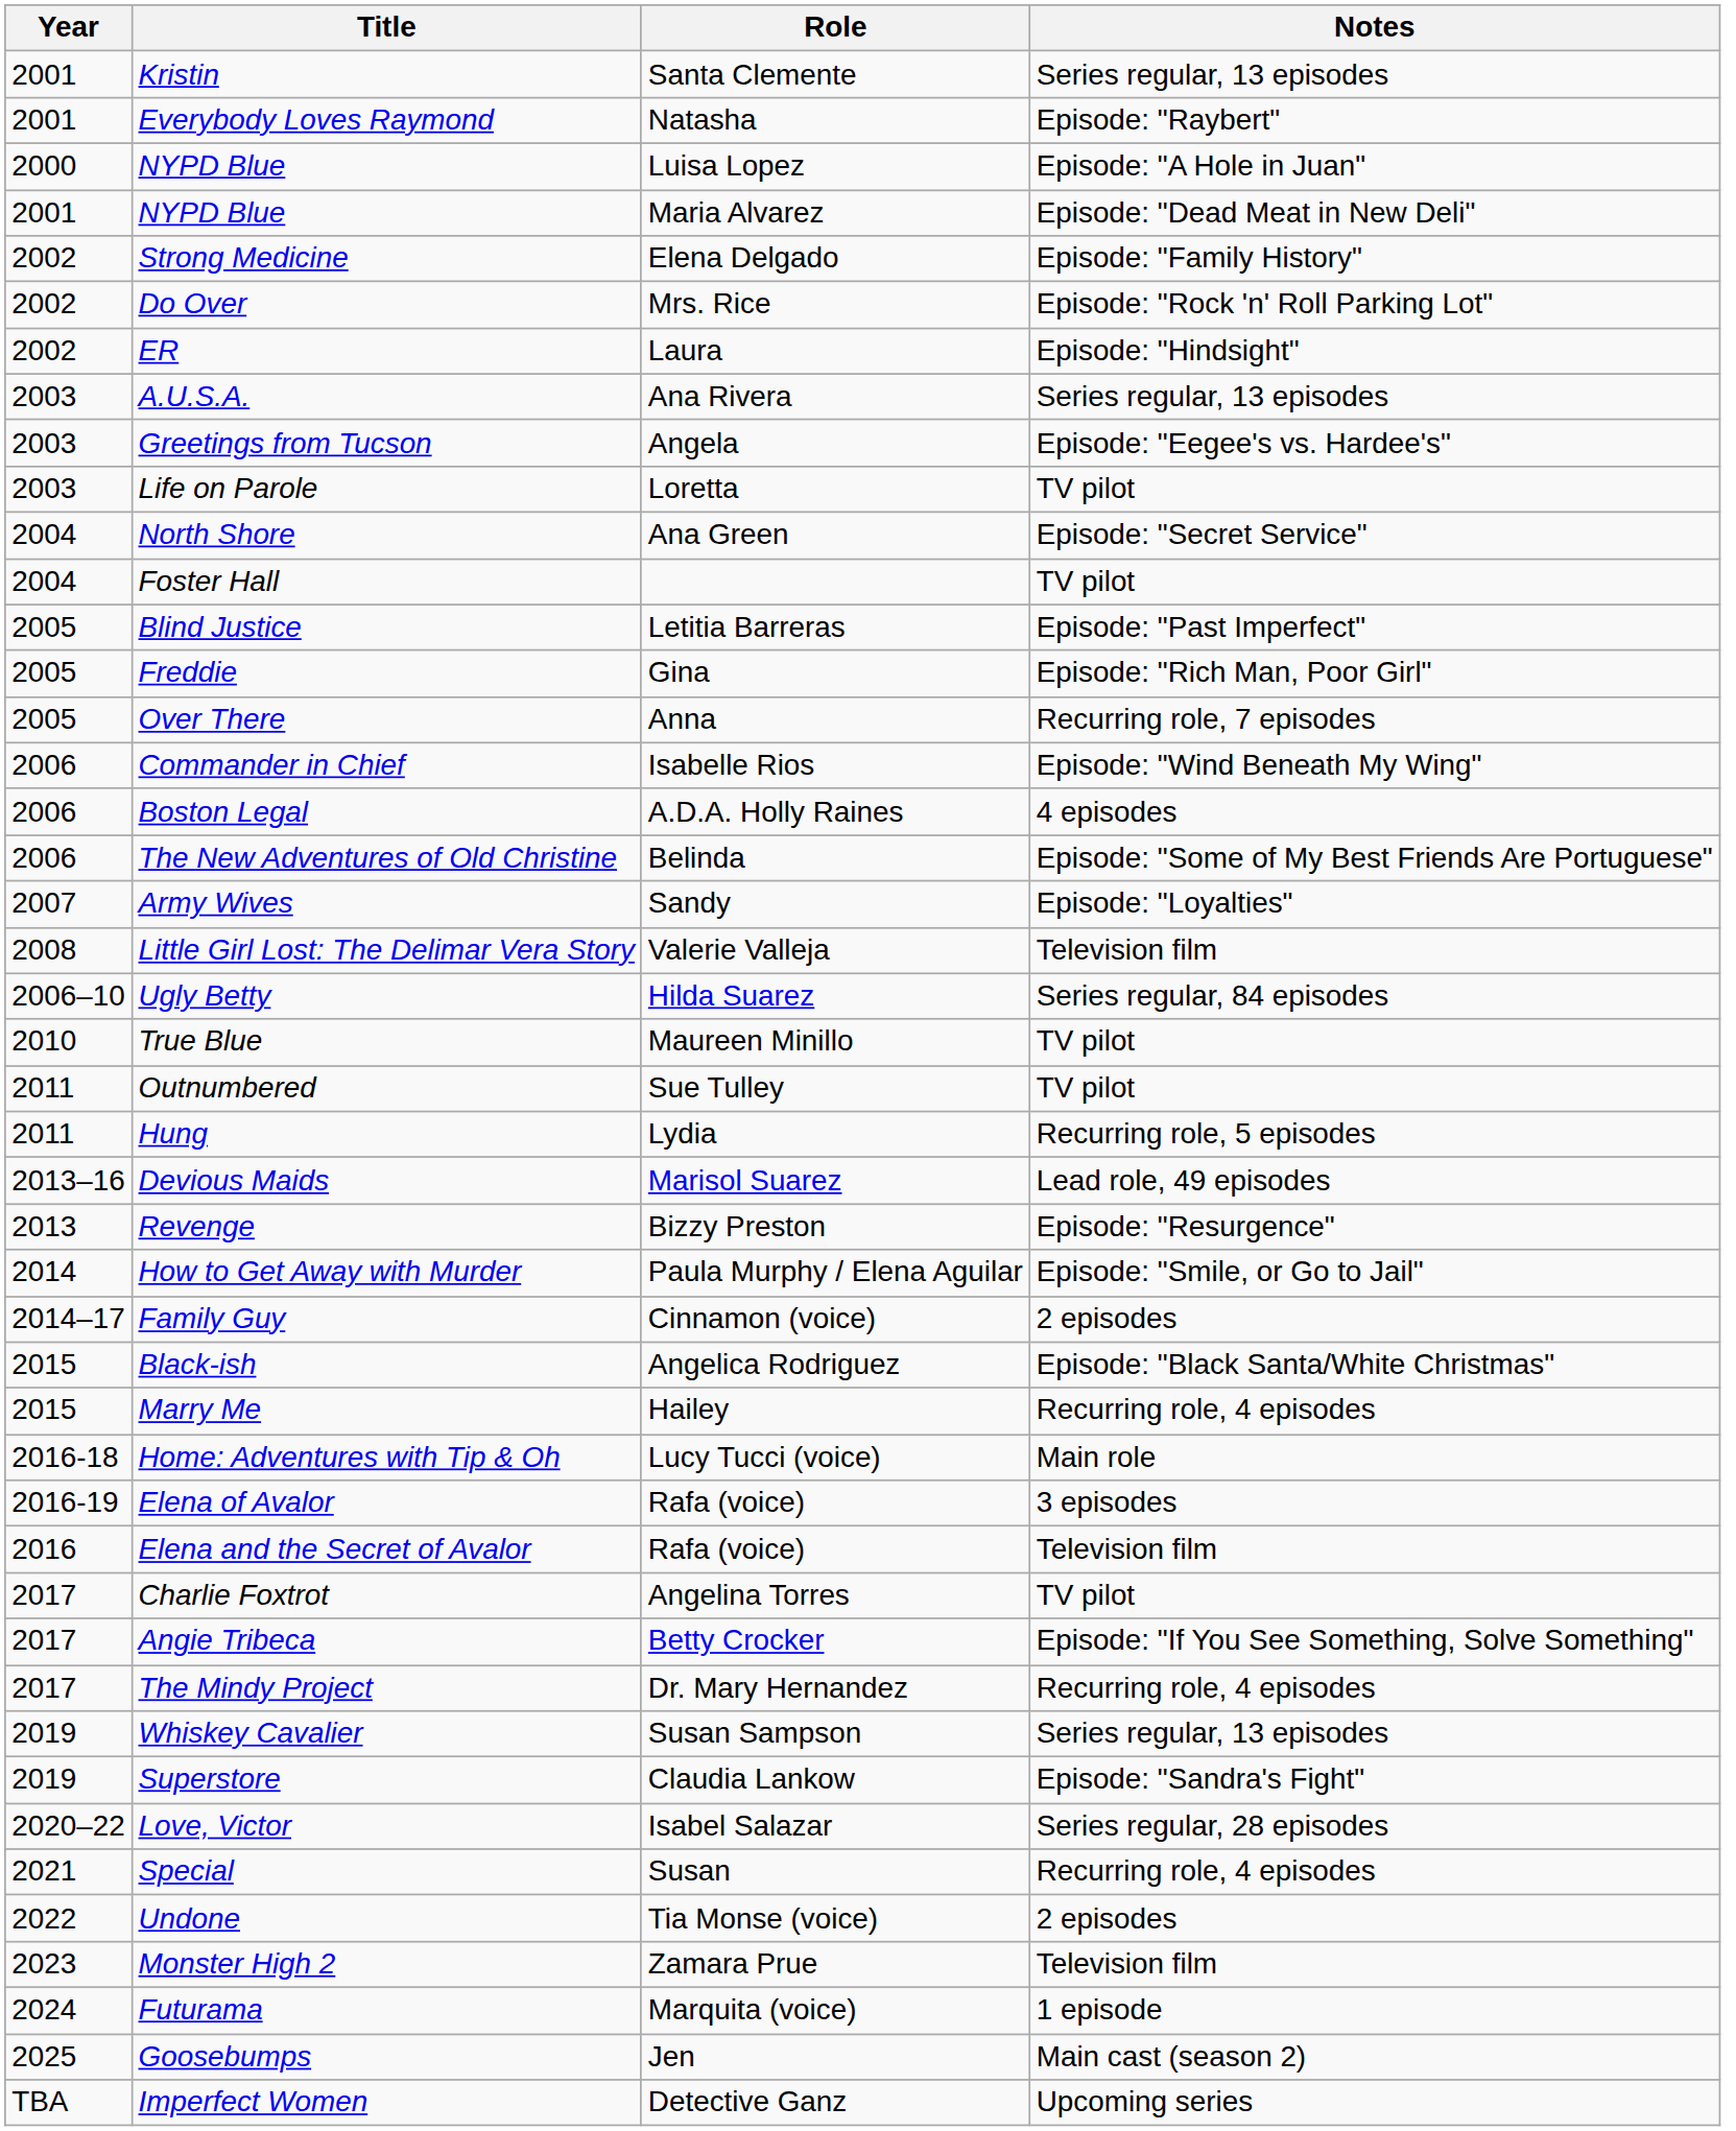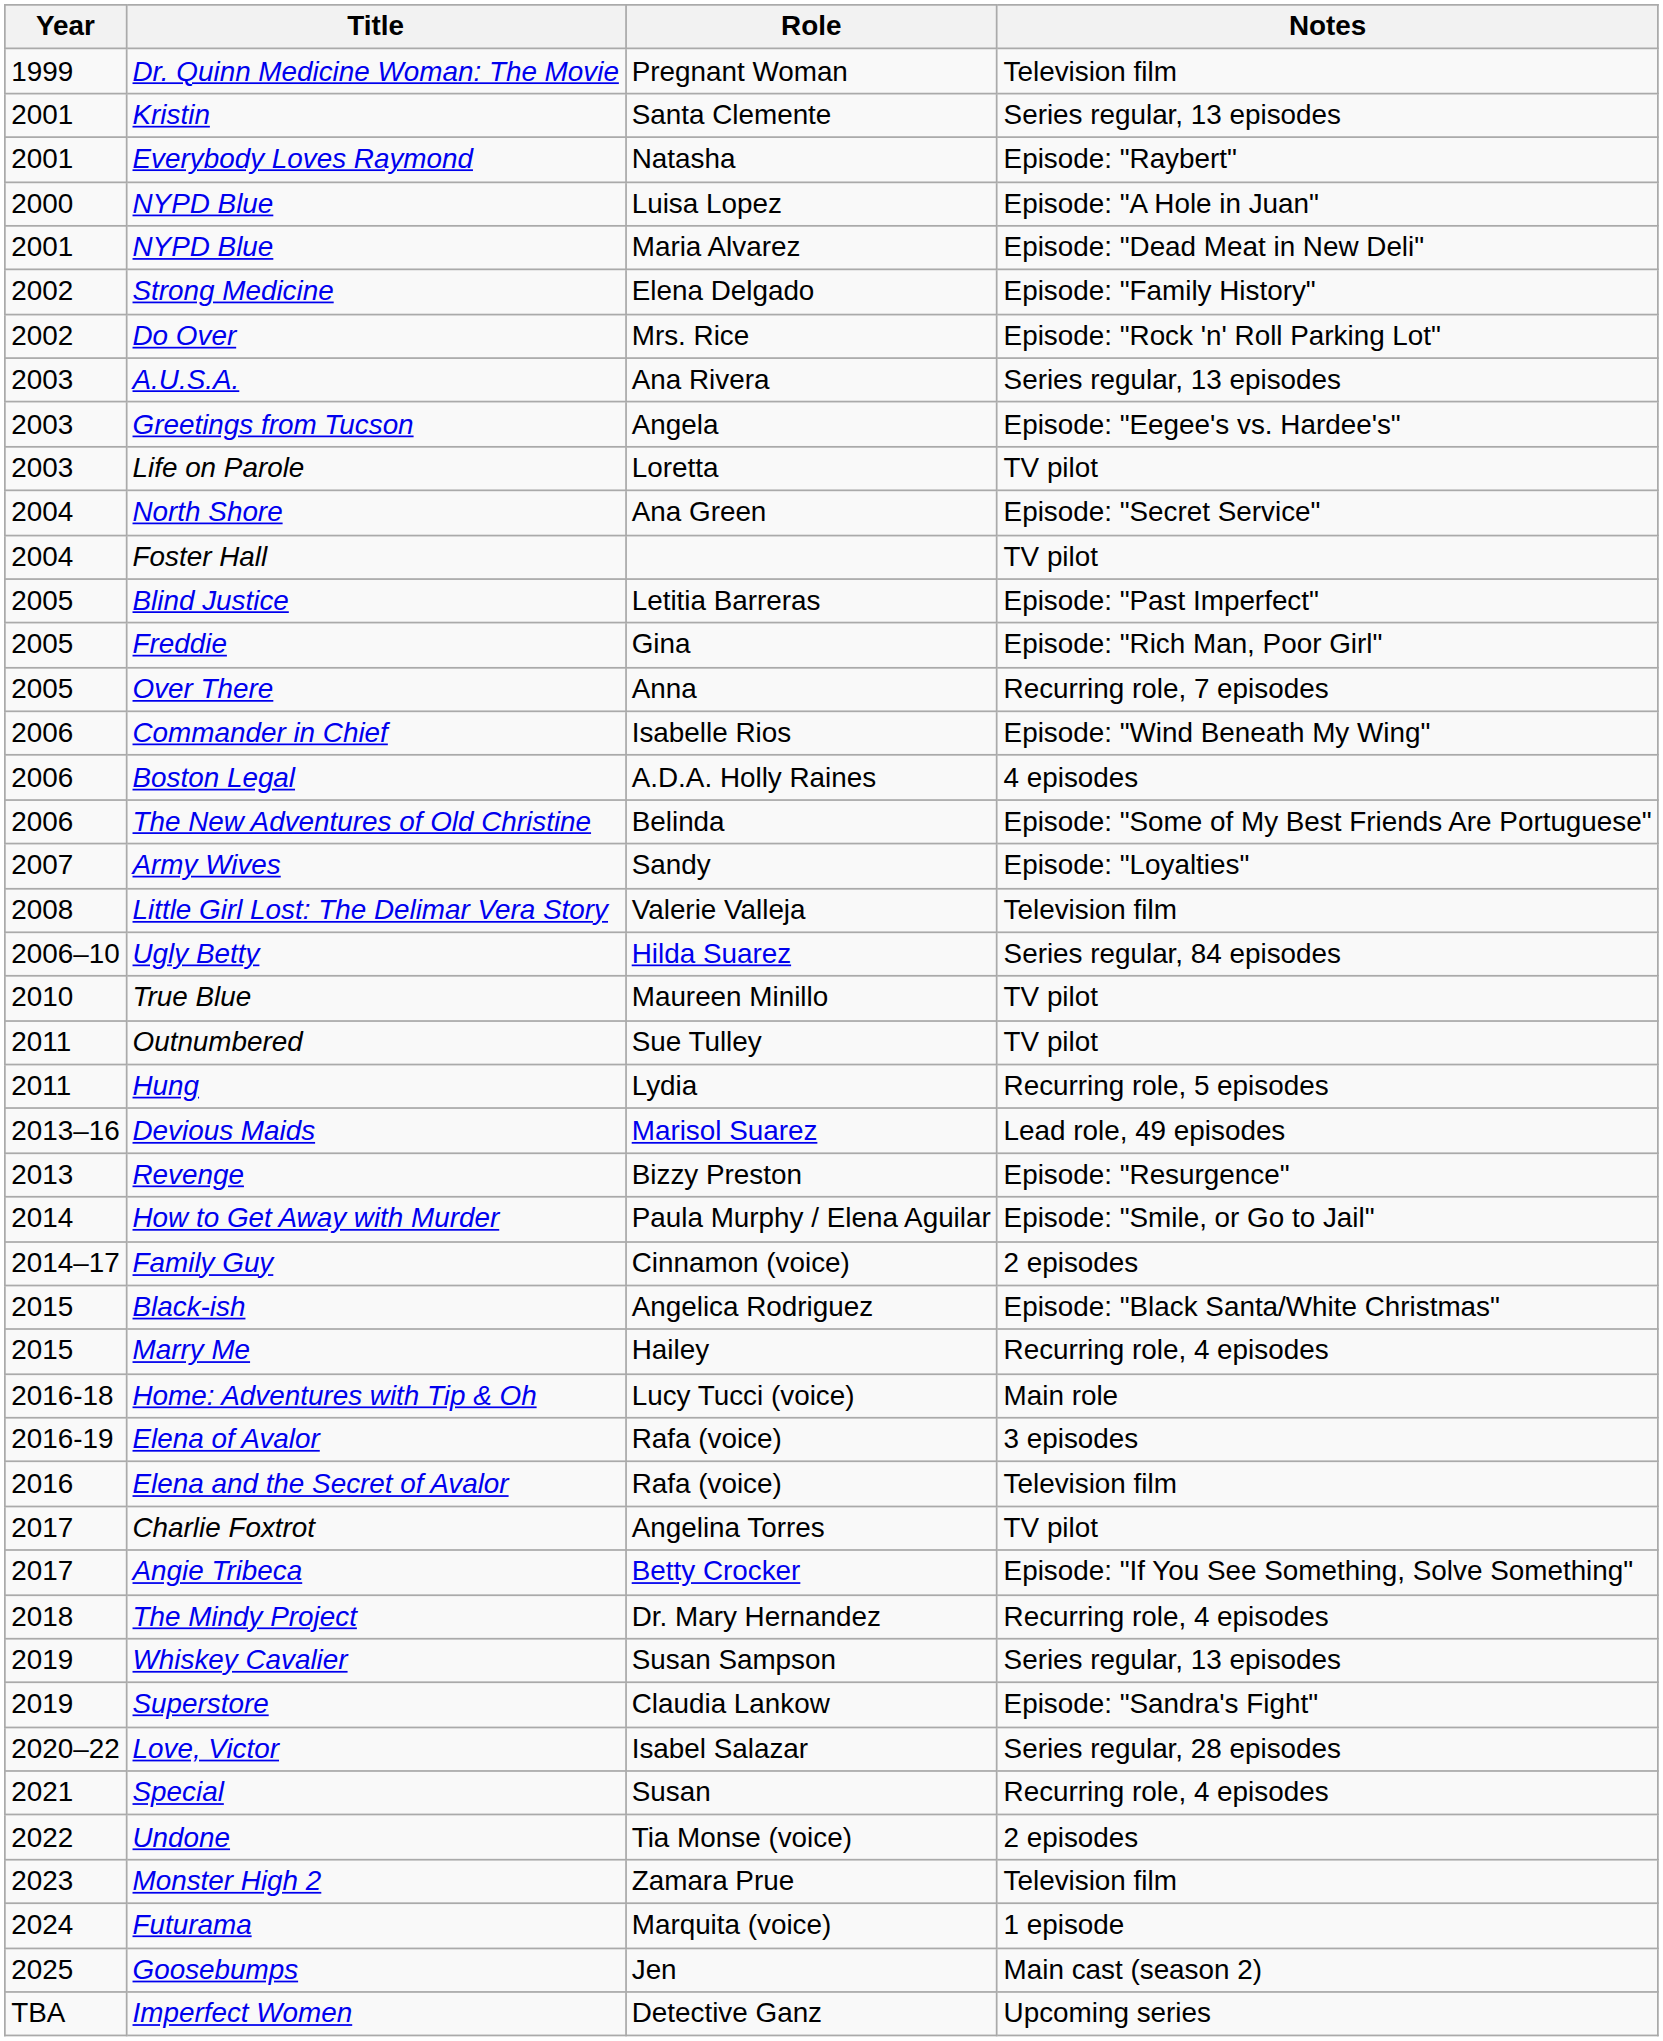+ row: 1999 | Dr. Quinn Medicine Woman: The Movie | Pregnant Woman | Television film
- row: 2002 | ER | Laura | Episode: "Hindsight"
The Mindy Project | Year: 2017 -> 2018
